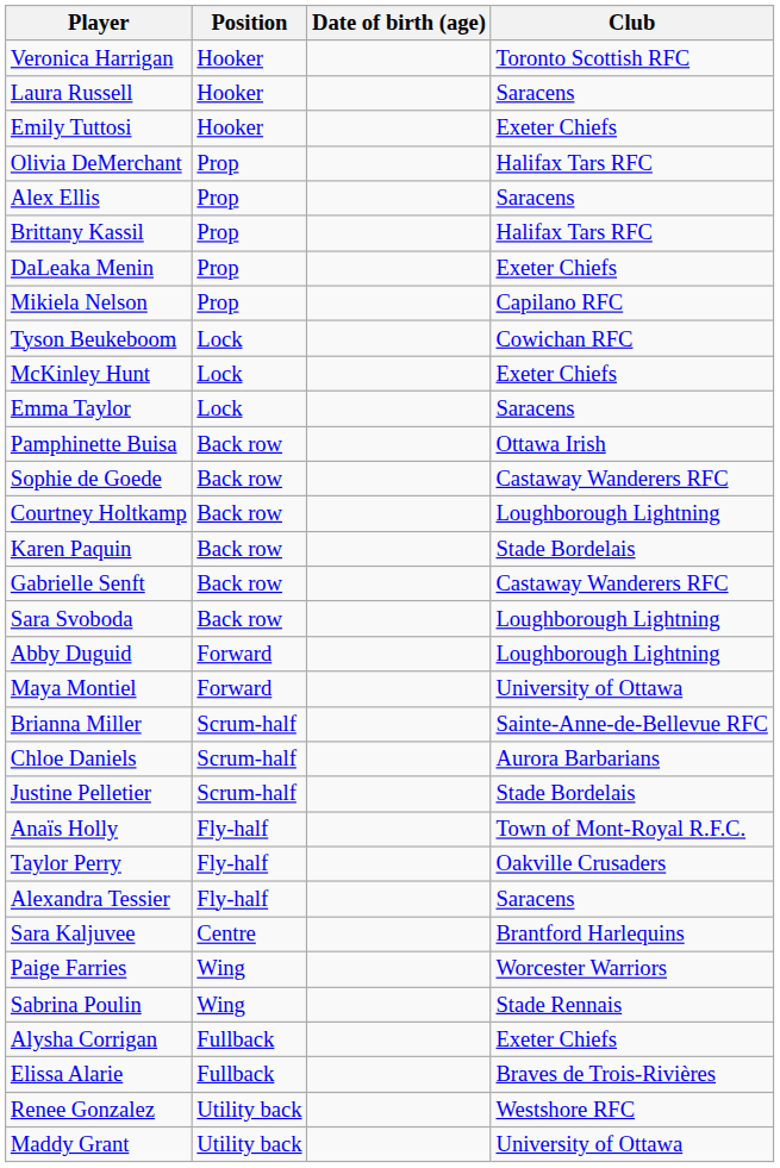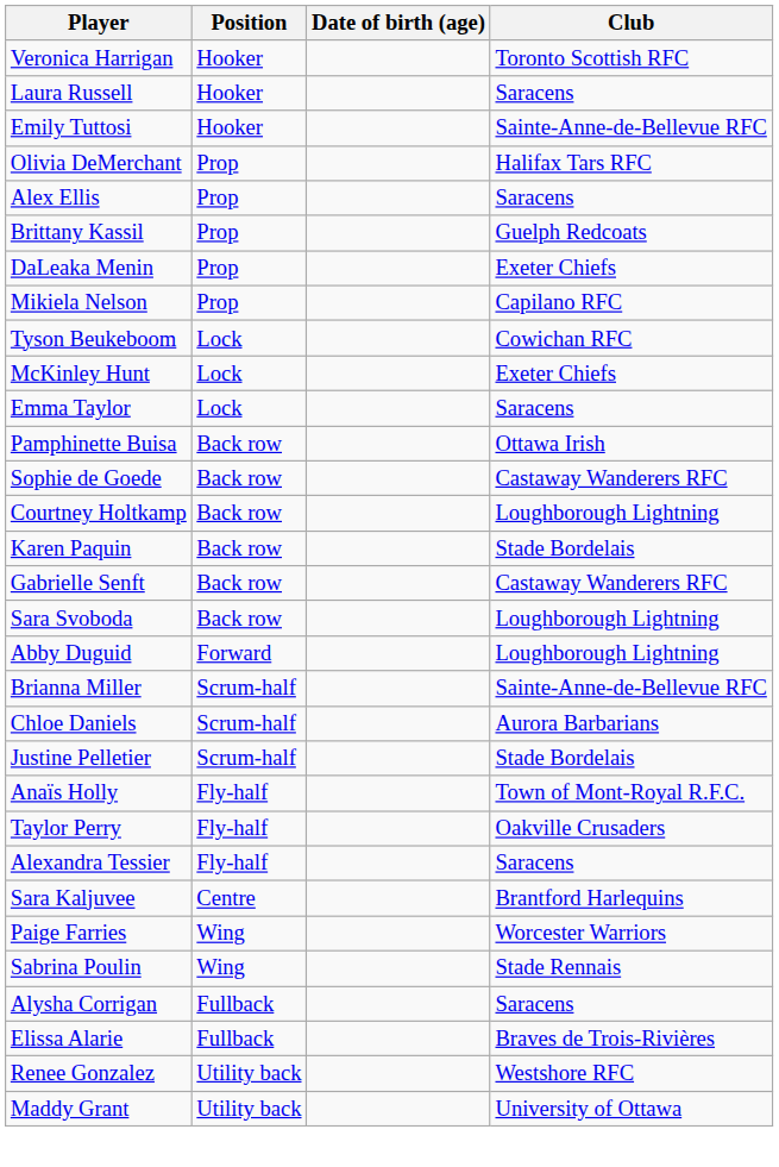Emily Tuttosi | Club: Exeter Chiefs -> Sainte-Anne-de-Bellevue RFC
Brittany Kassil | Club: Halifax Tars RFC -> Guelph Redcoats
- row: Maya Montiel | Forward | University of Ottawa
Alysha Corrigan | Club: Exeter Chiefs -> Saracens
